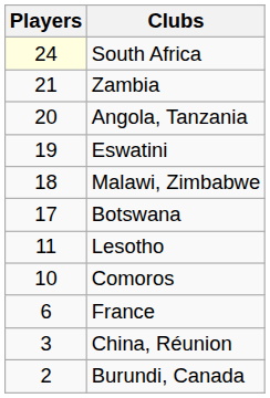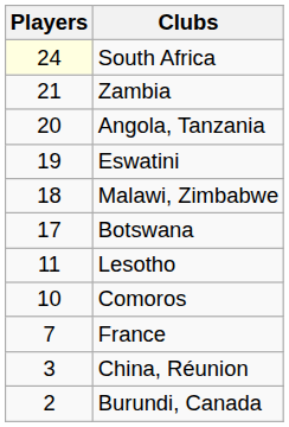France | Players: 6 -> 7
